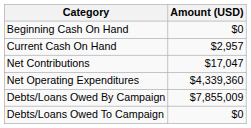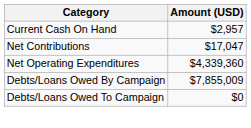- row: Beginning Cash On Hand | $0
